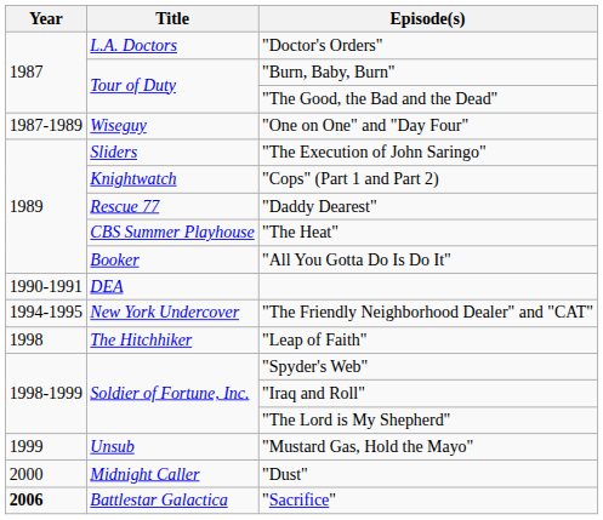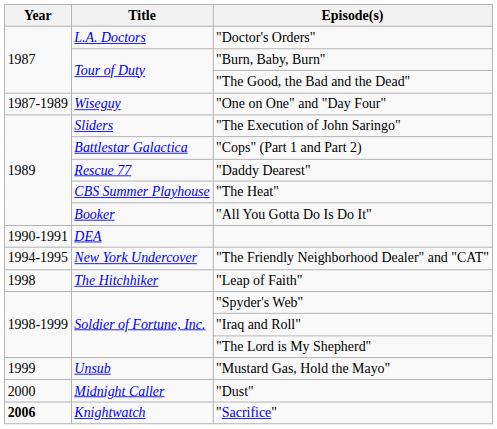"Cops" (Part 1 and Part 2) | Title: Knightwatch -> Battlestar Galactica
"Sacrifice" | Title: Battlestar Galactica -> Knightwatch
